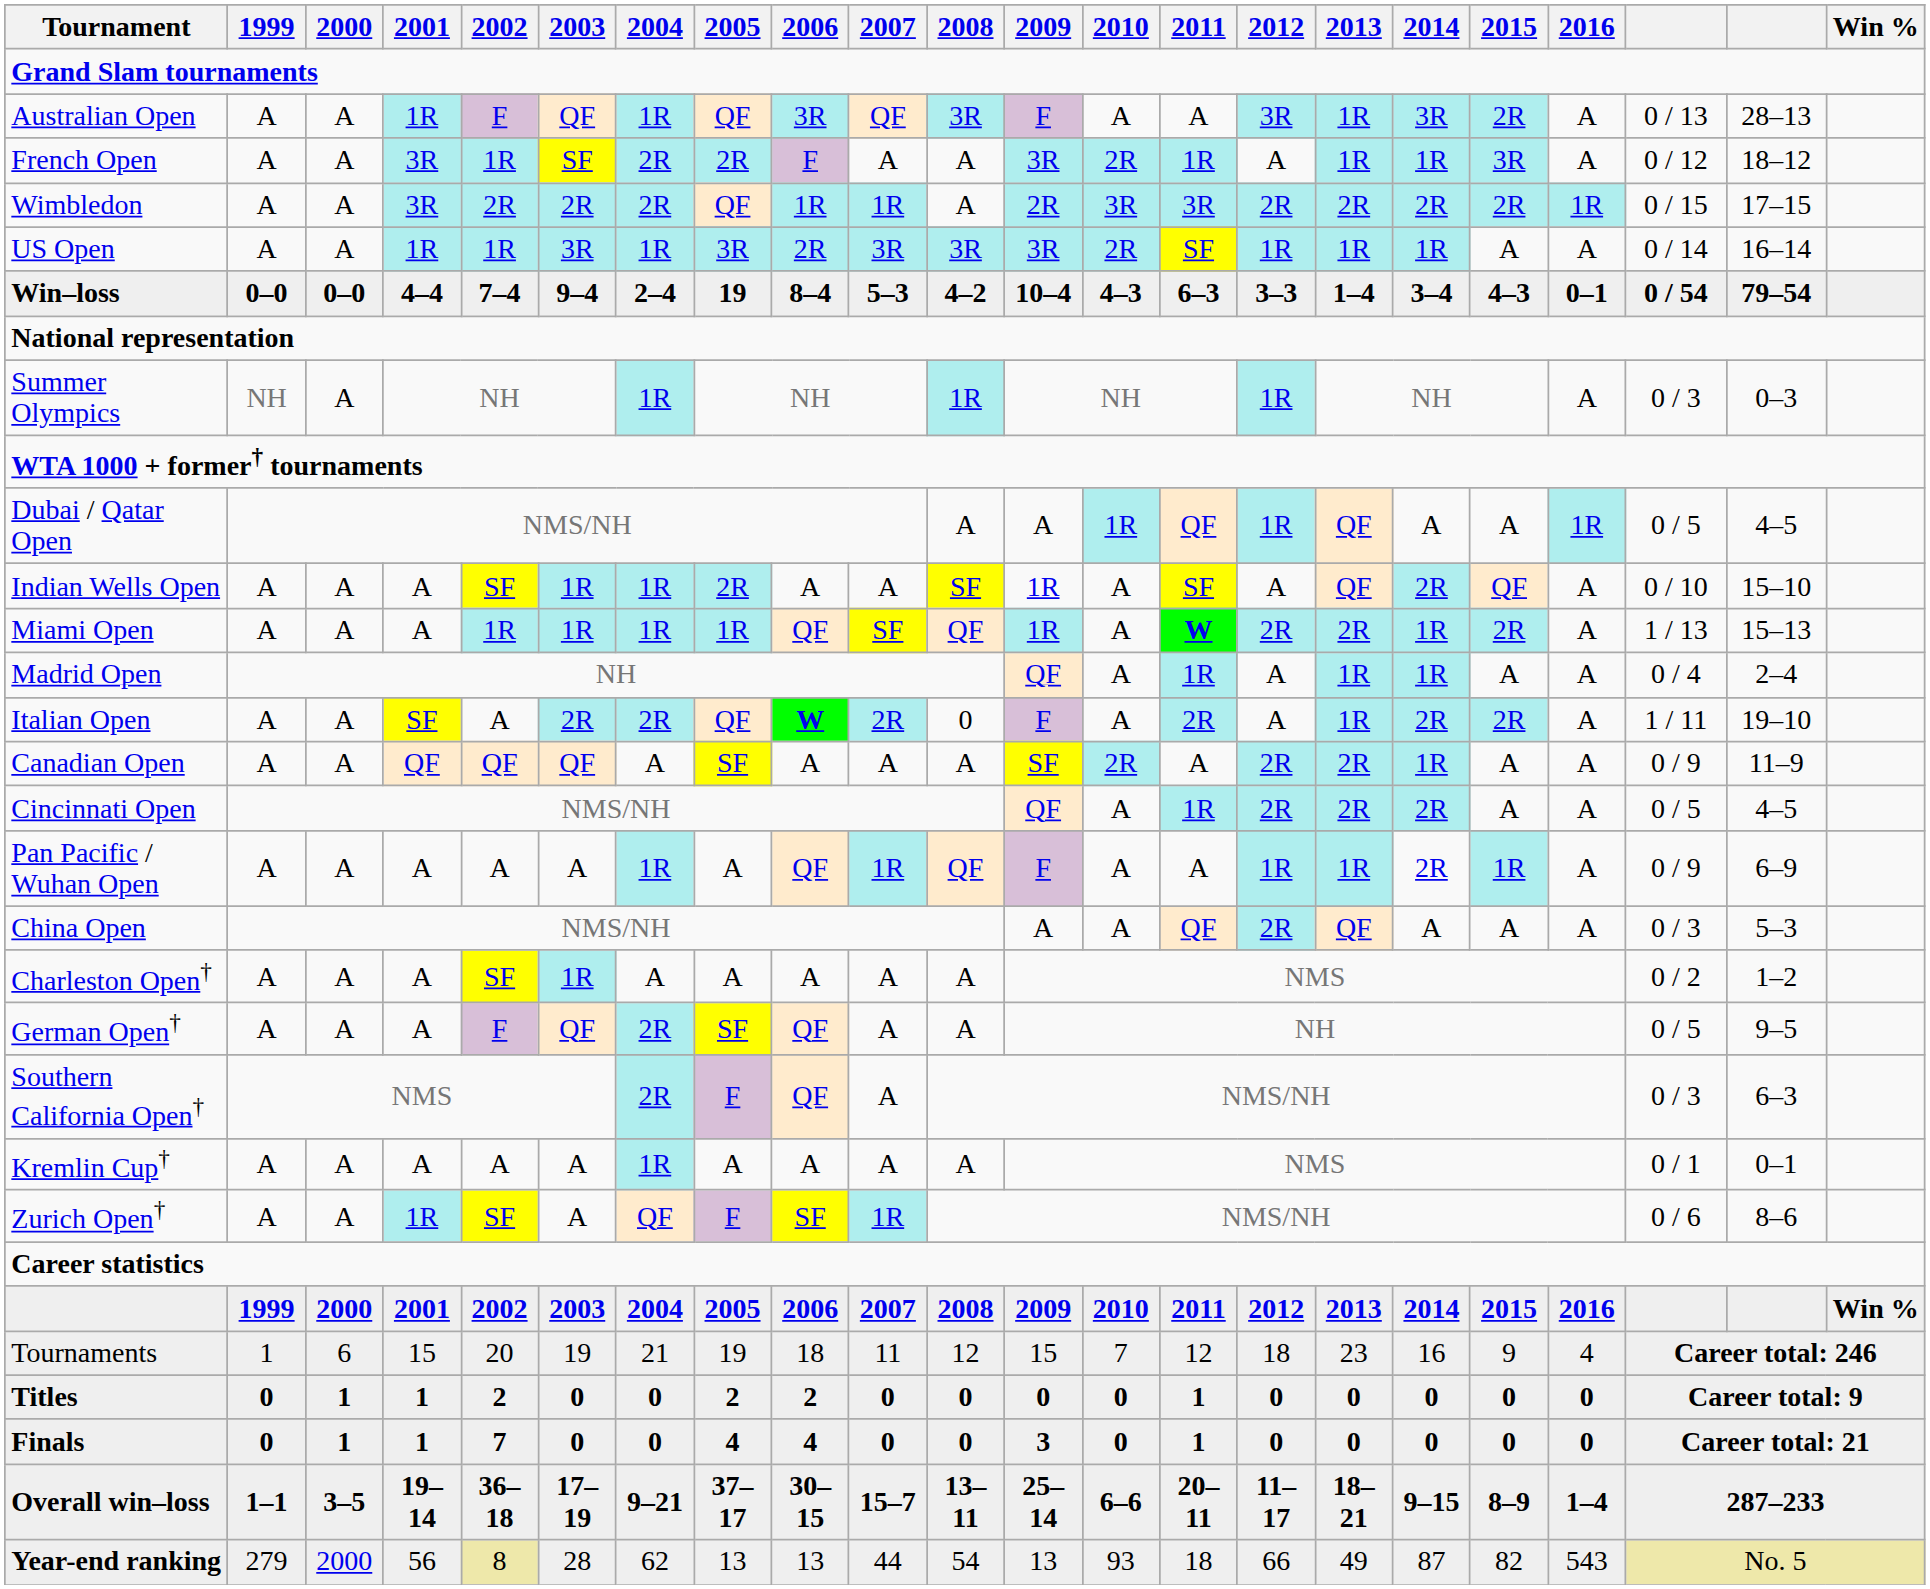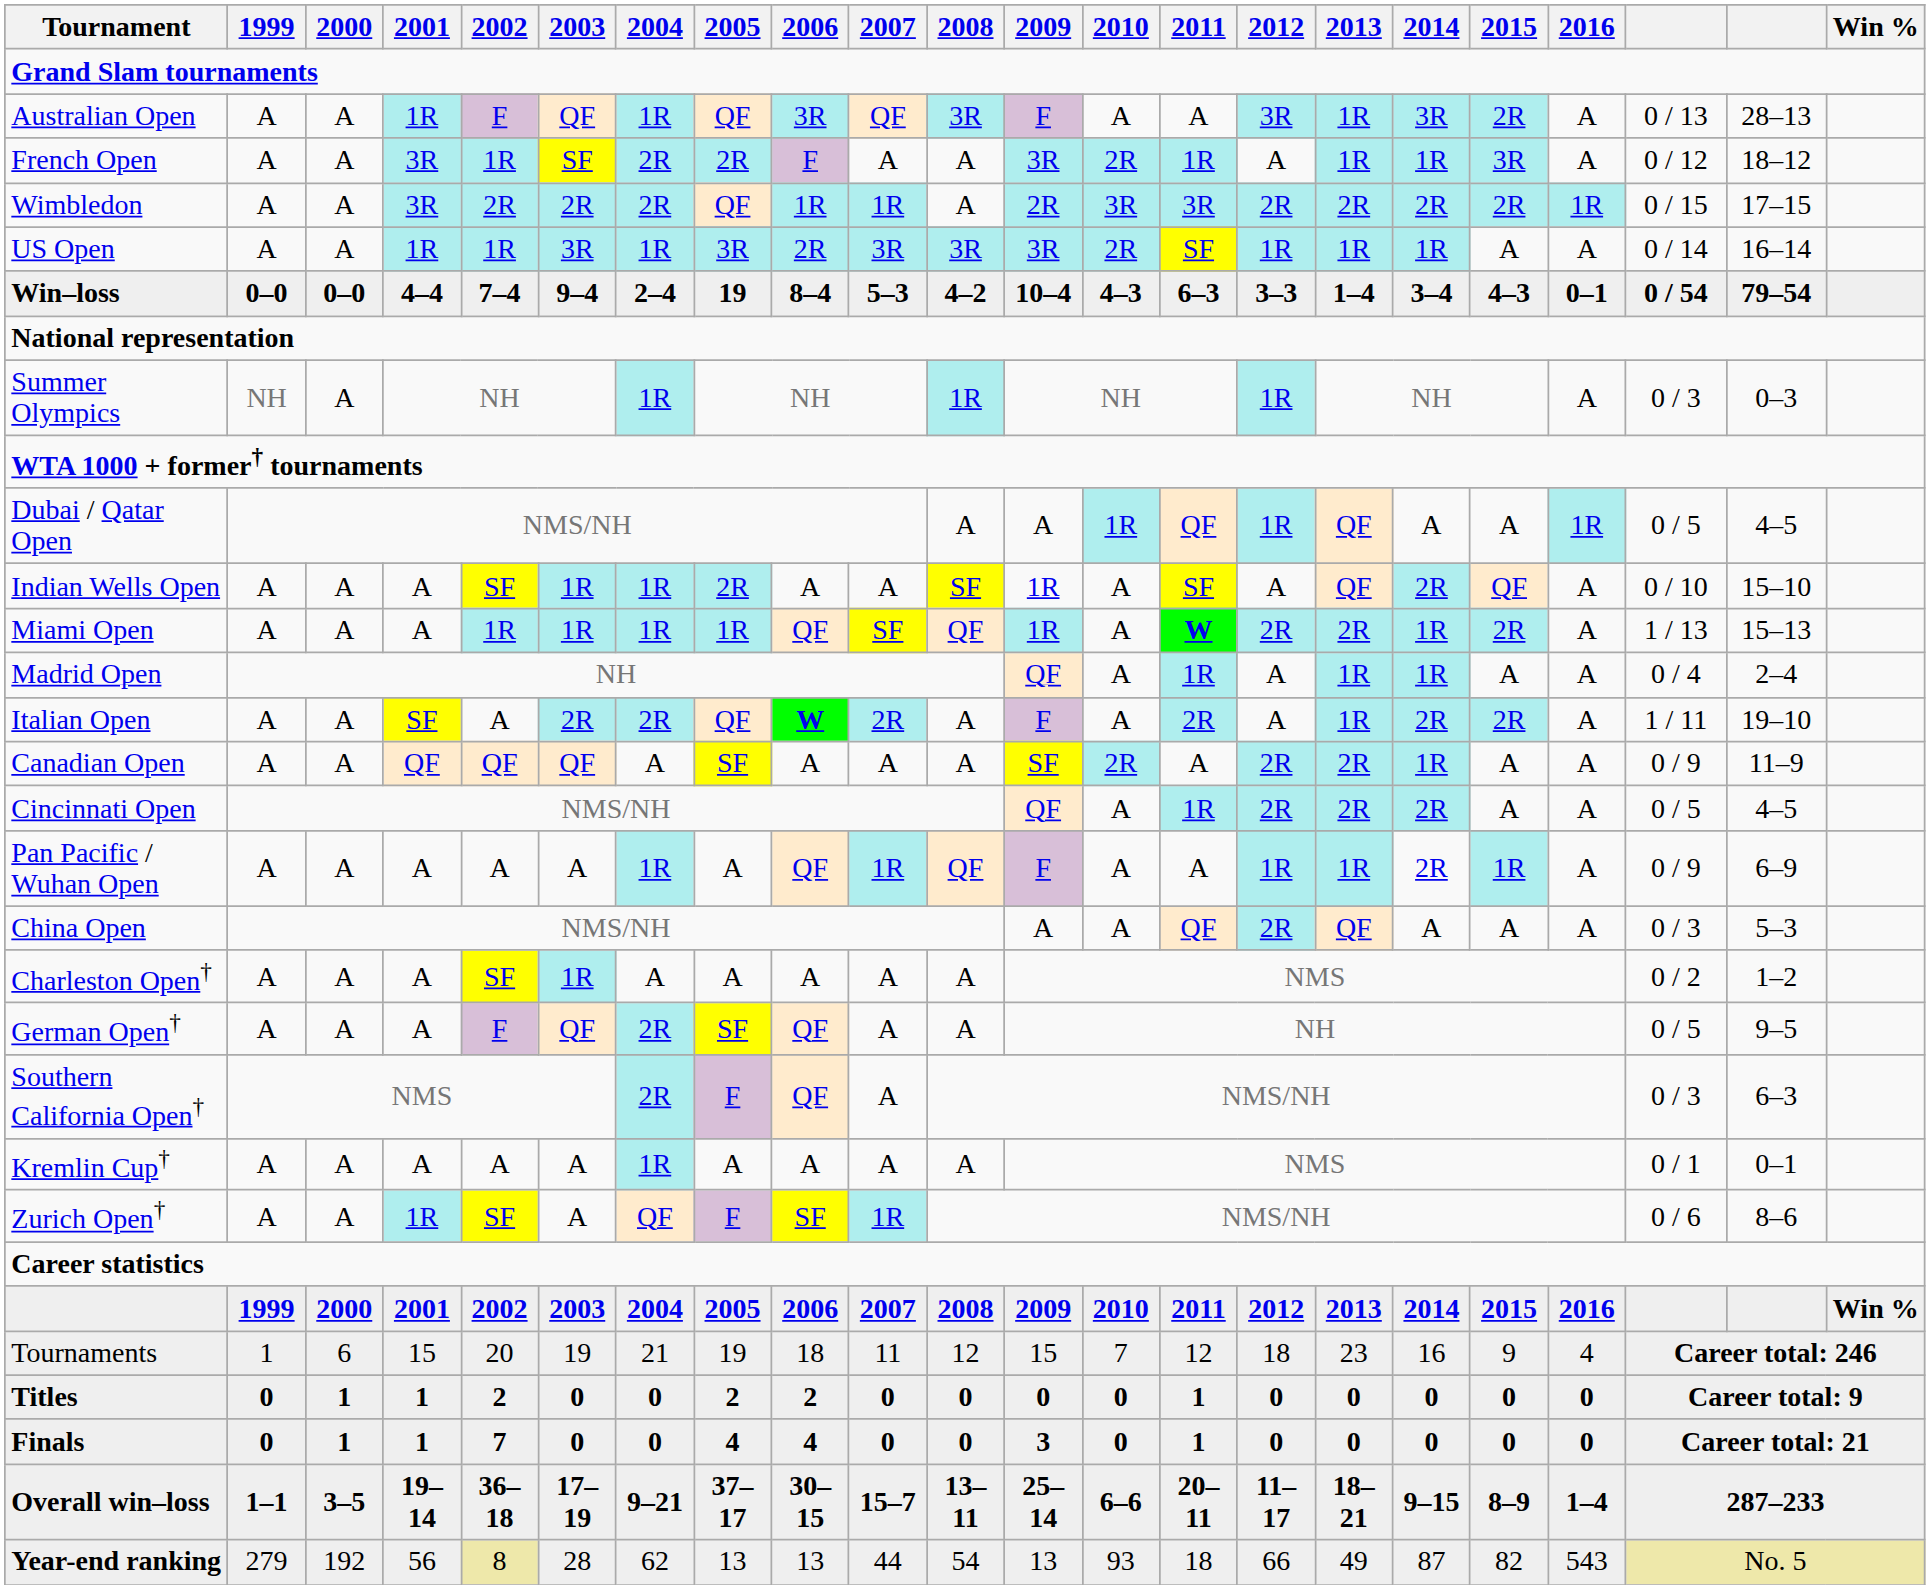Italian Open | 2008: 0 -> A
Year-end ranking | 2000: 2000 -> 192
